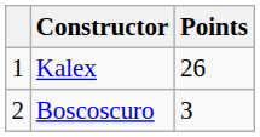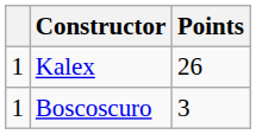Boscoscuro | column 1: 2 -> 1
